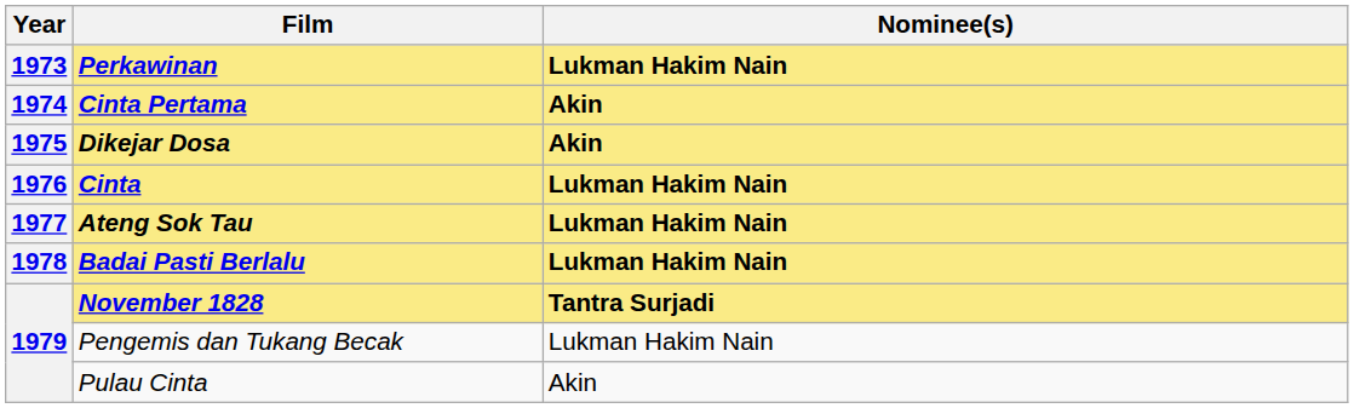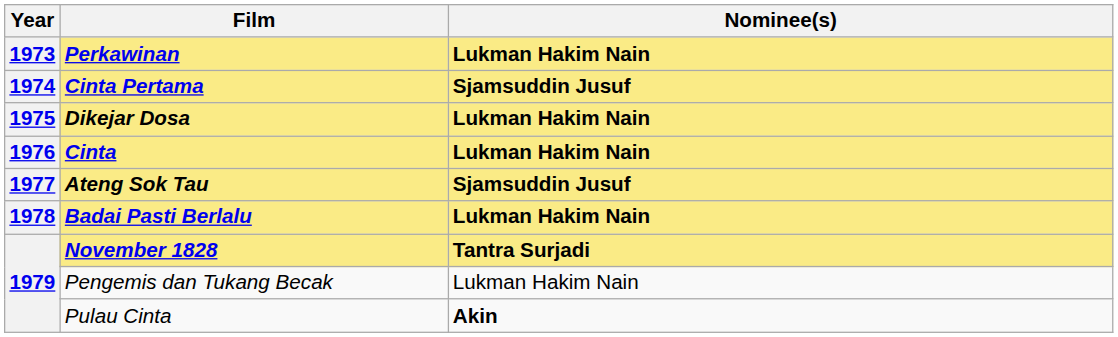Cinta Pertama | Nominee(s): Akin -> Sjamsuddin Jusuf
Dikejar Dosa | Nominee(s): Akin -> Lukman Hakim Nain
Ateng Sok Tau | Nominee(s): Lukman Hakim Nain -> Sjamsuddin Jusuf
Pulau Cinta | Nominee(s): normal -> bold
